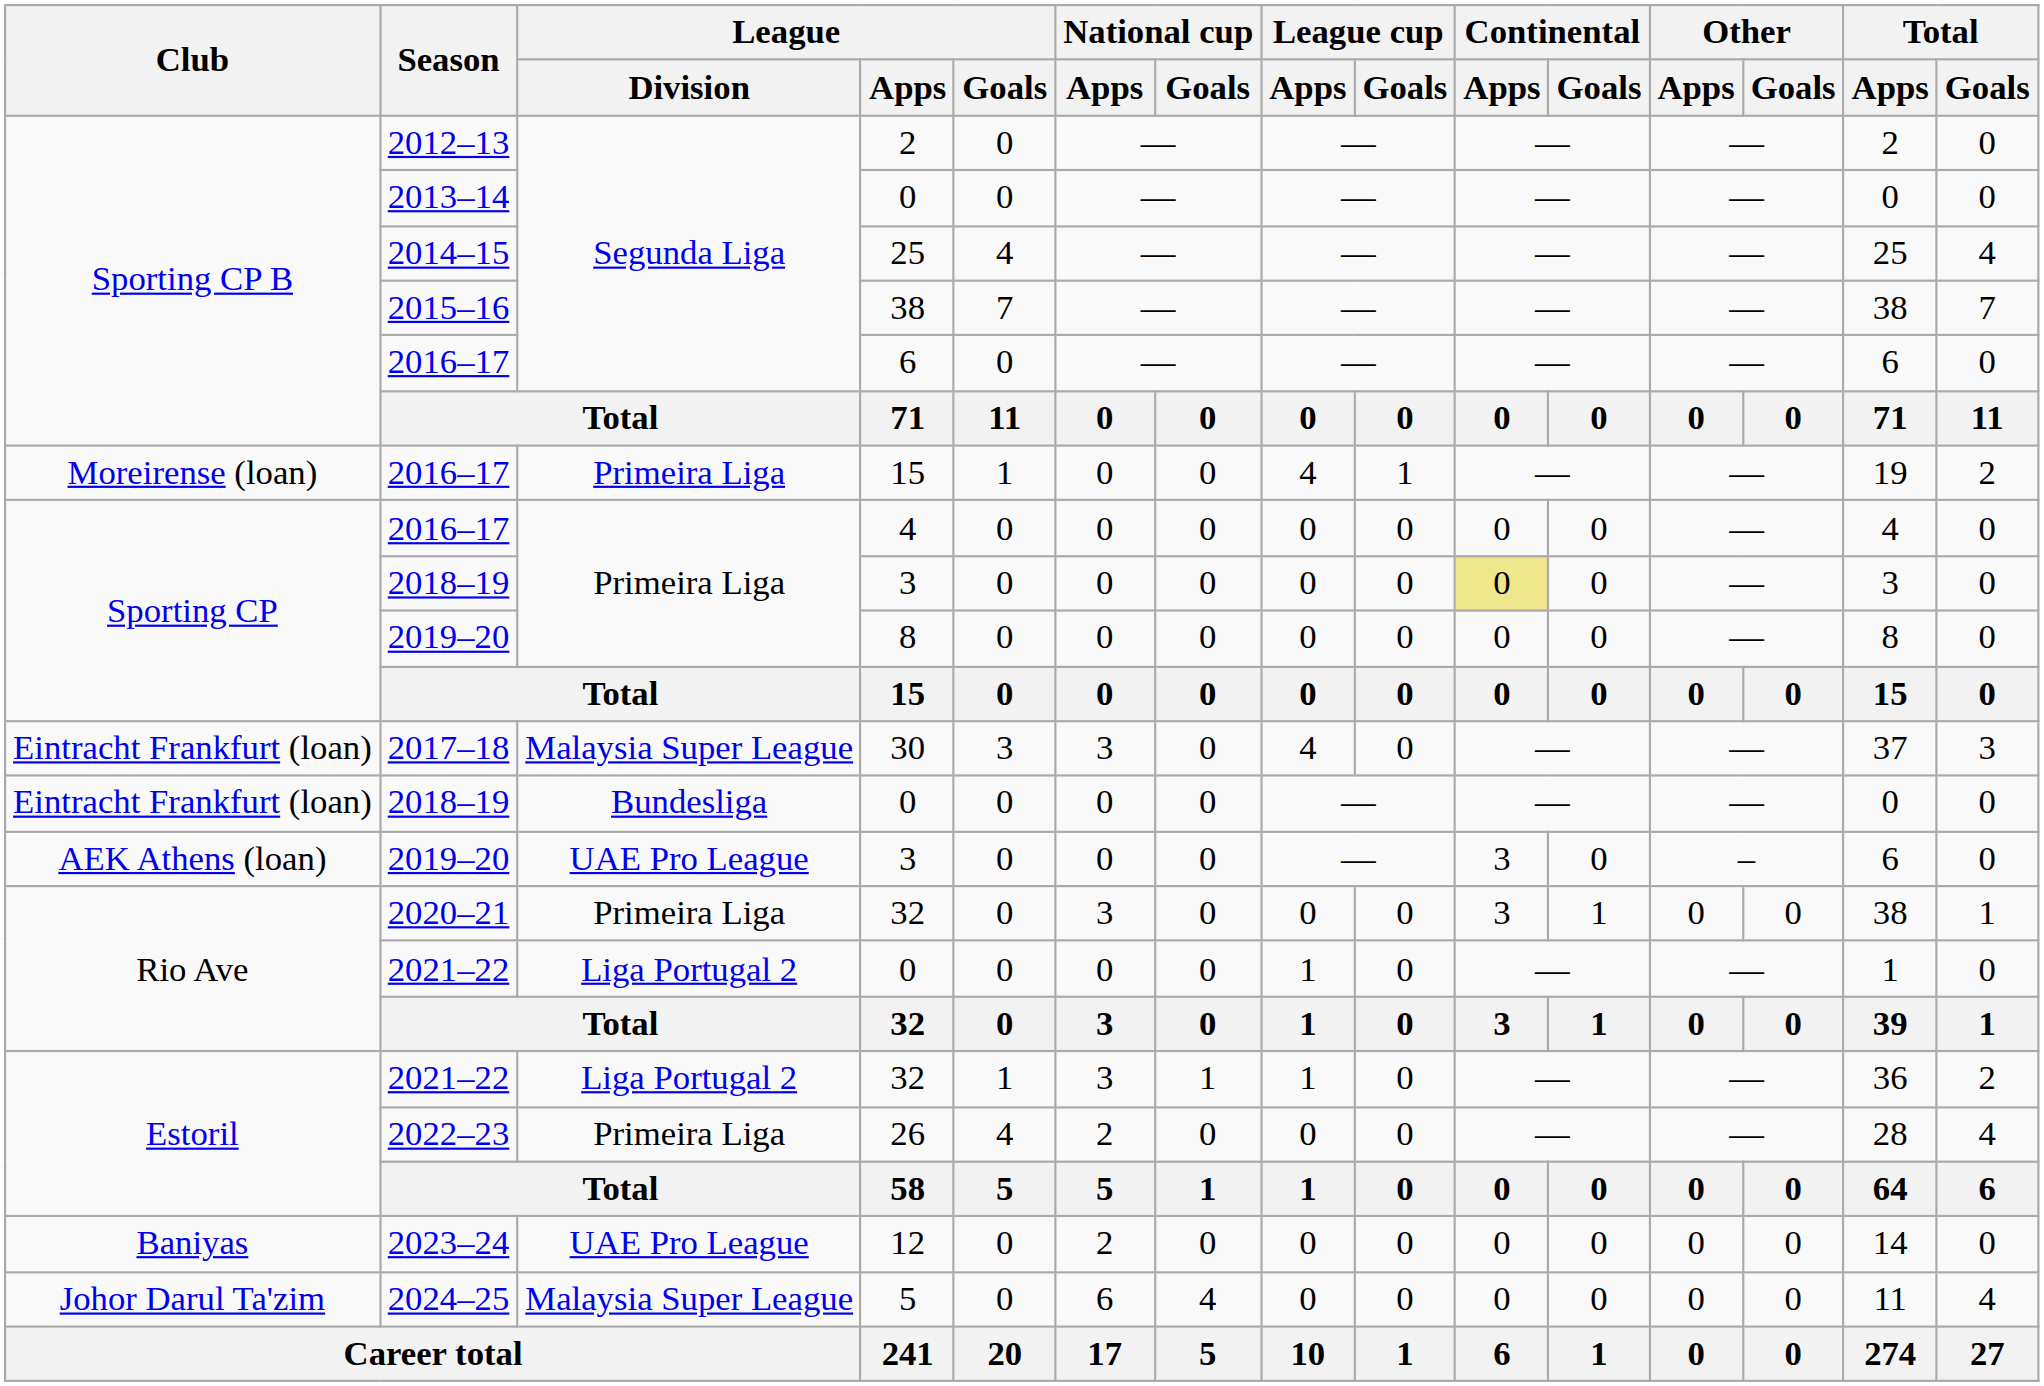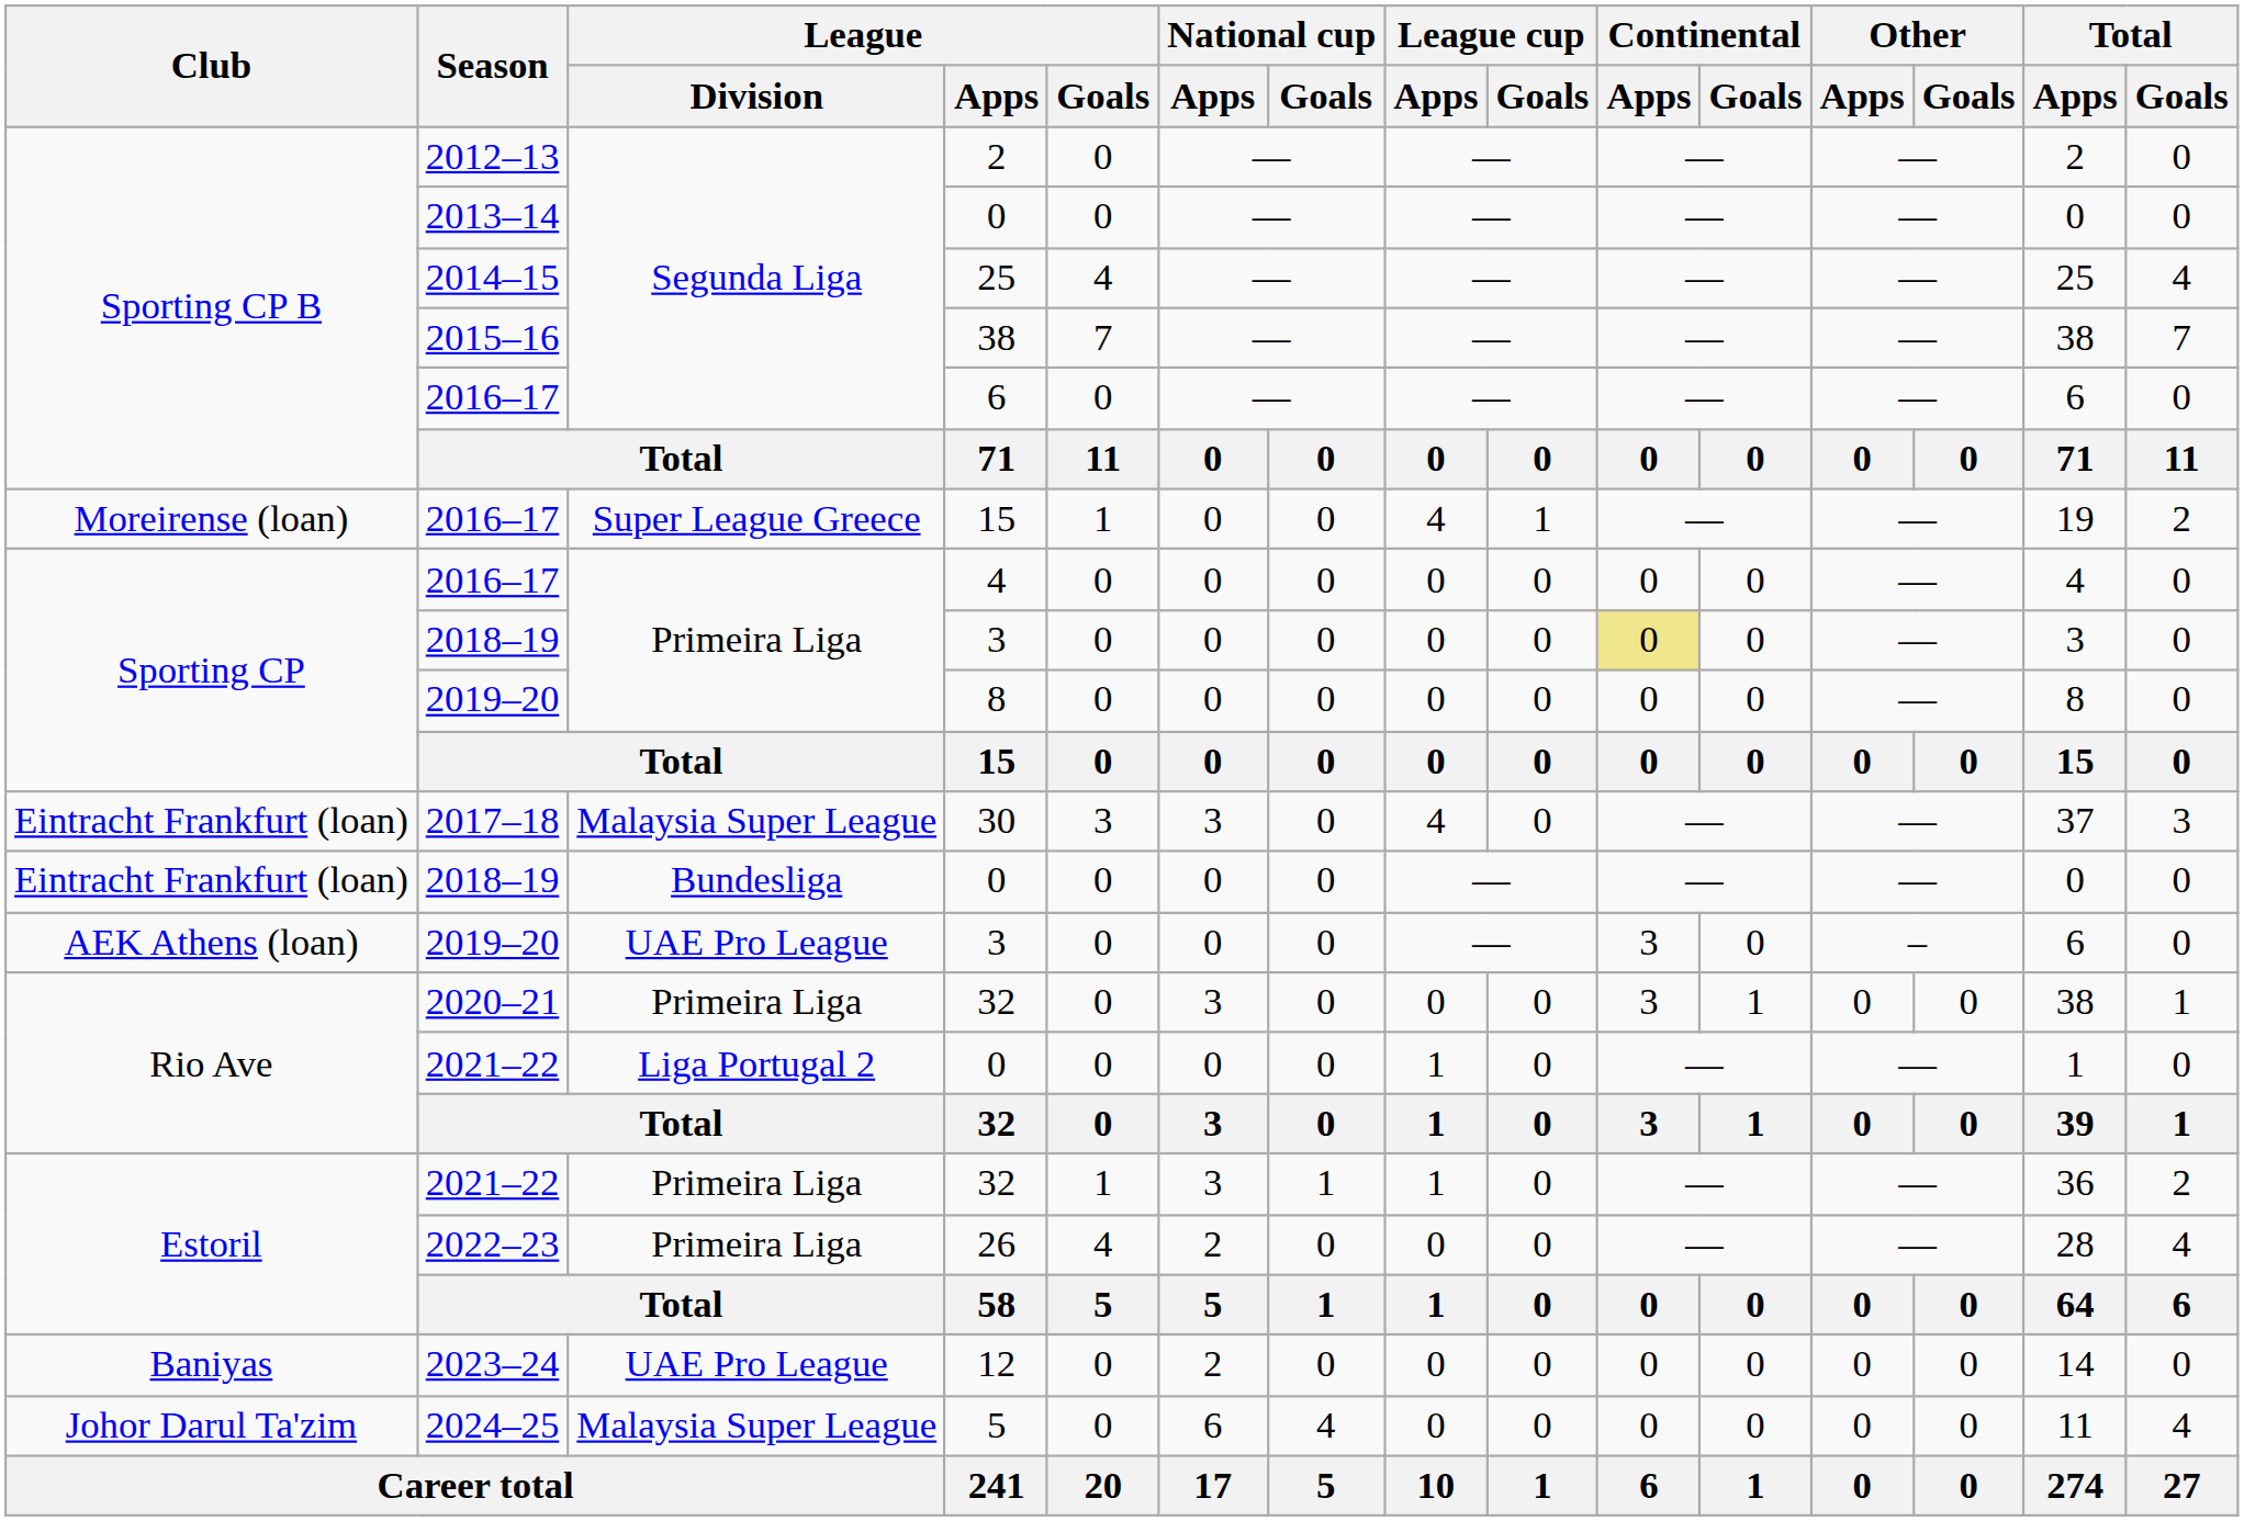2016–17 / 15 | League / Division: Primeira Liga -> Super League Greece
2021–22 / 32 | League / Division: Liga Portugal 2 -> Primeira Liga
